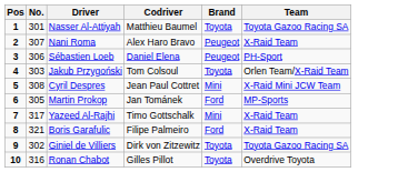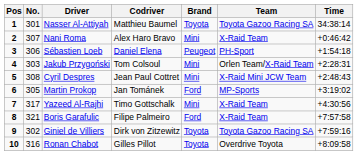+ column: Time | 34:38:14 | +0:46:42 | +1:54:18 | +2:28:31 | +2:48:43 | +3:19:02 | +4:30:56 | +7:57:58 | +7:59:16 | +8:09:58
Nani Roma | Brand: Peugeot -> Mini
Jakub Przygoński | Brand: Toyota -> Mini
